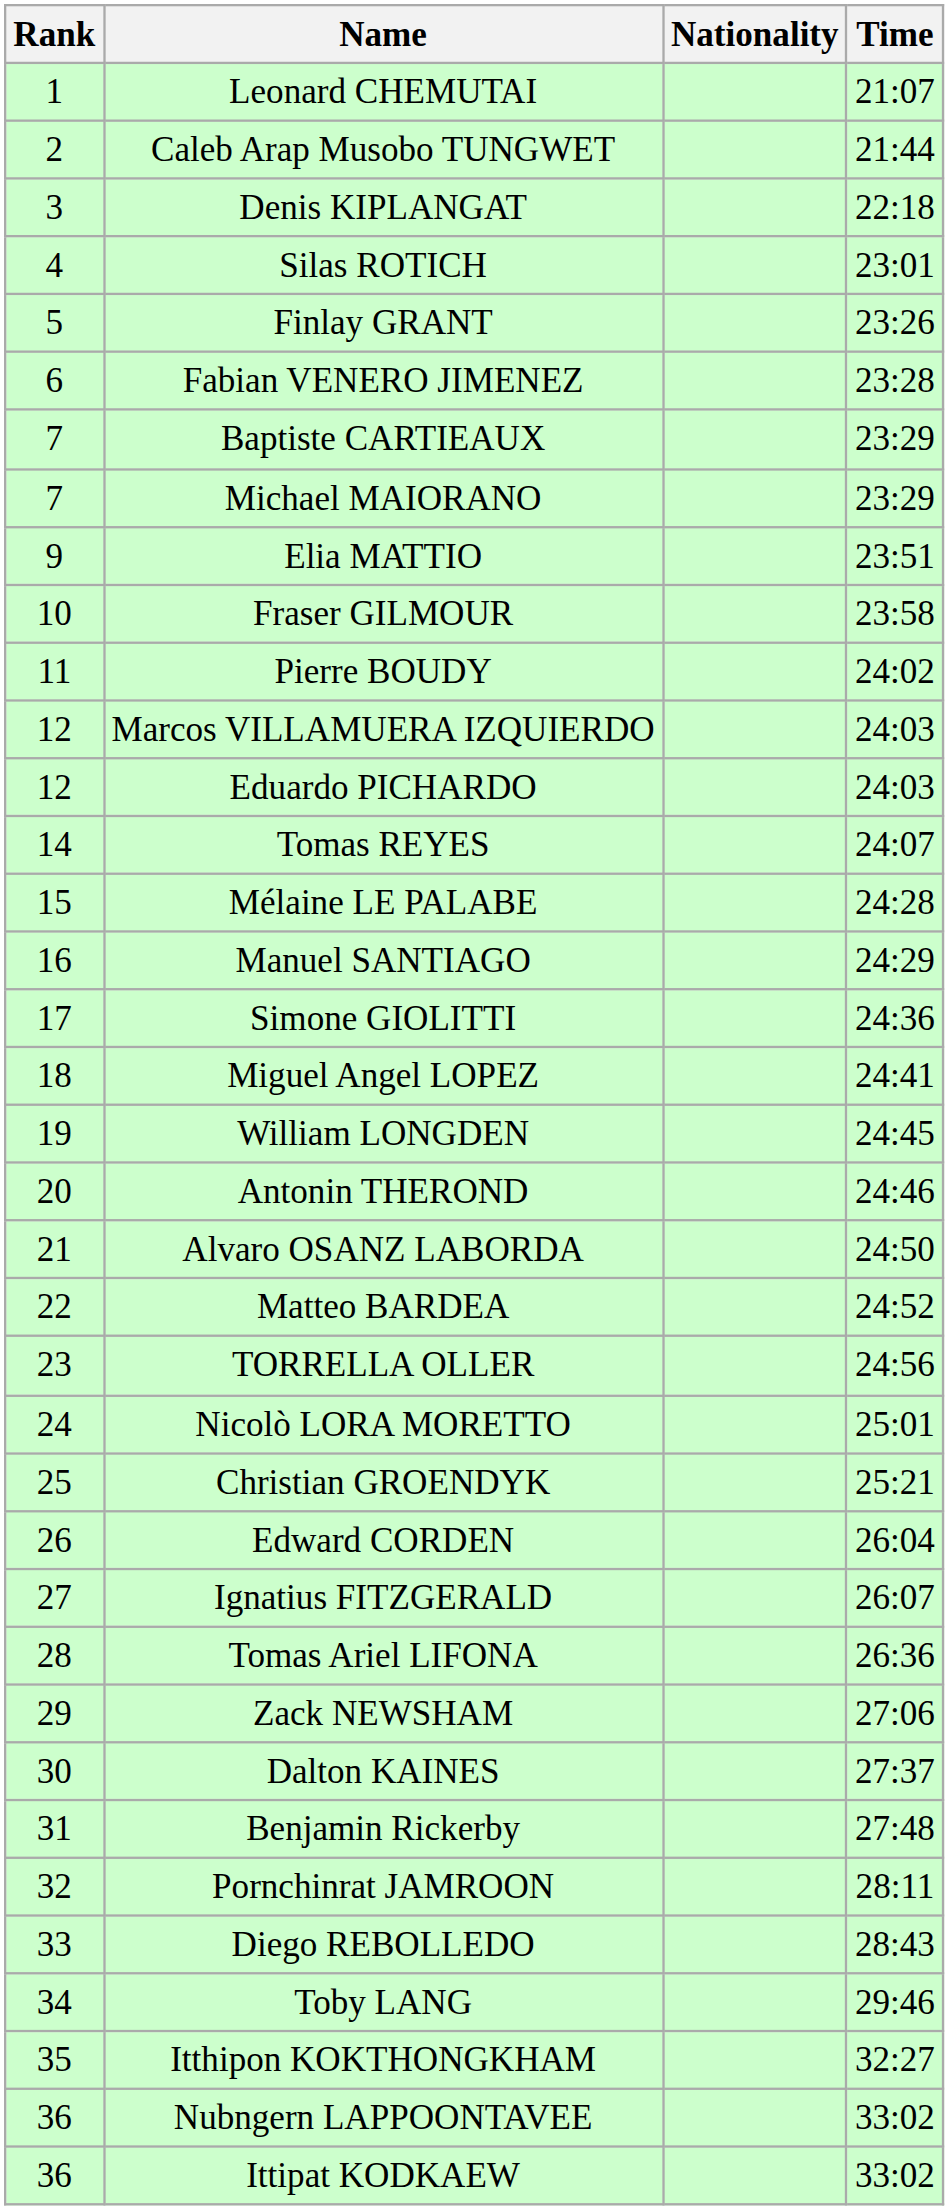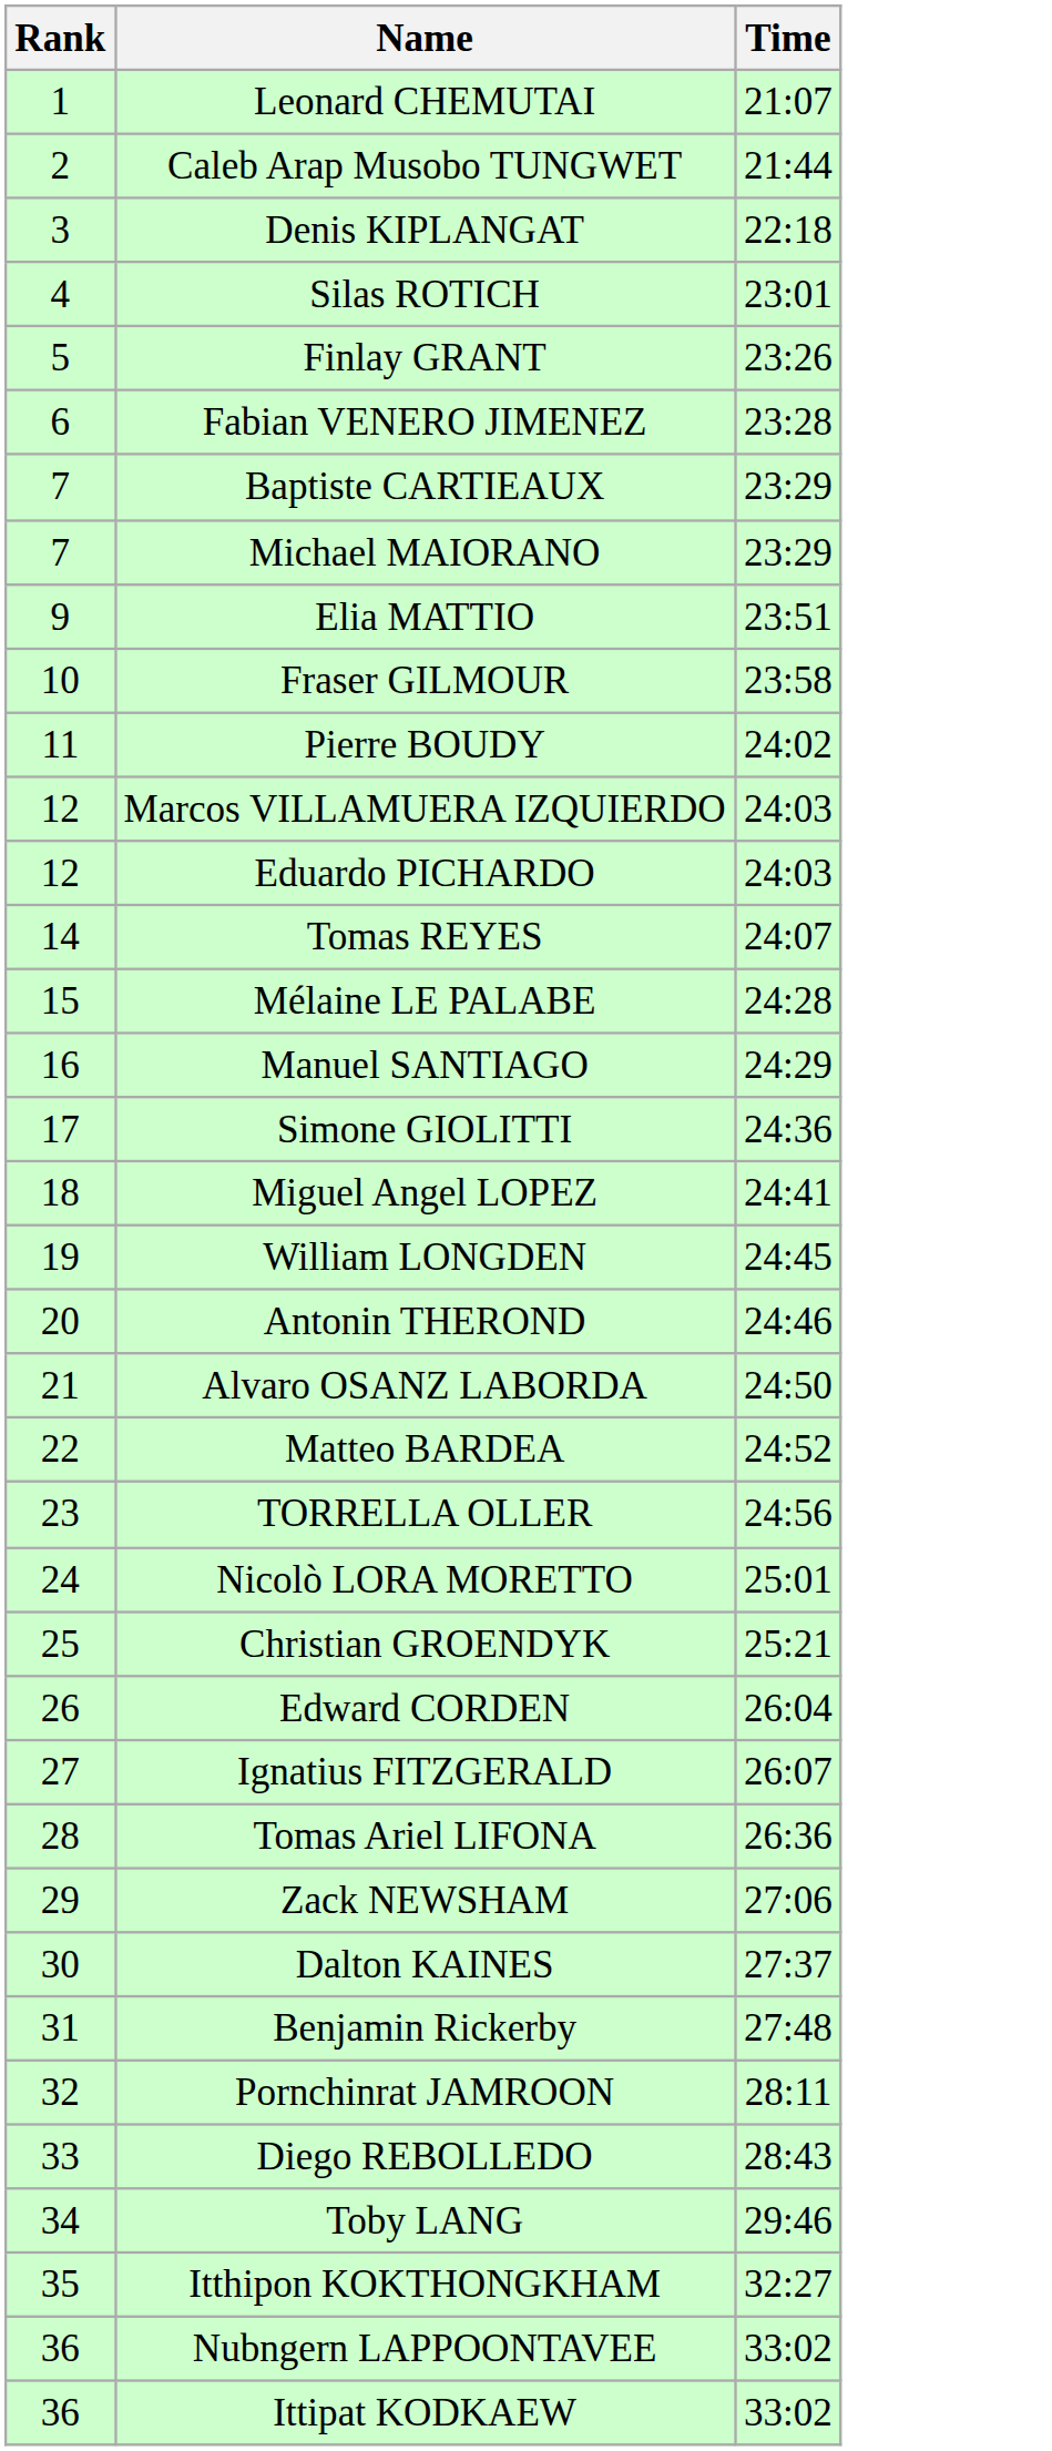- column: Nationality
